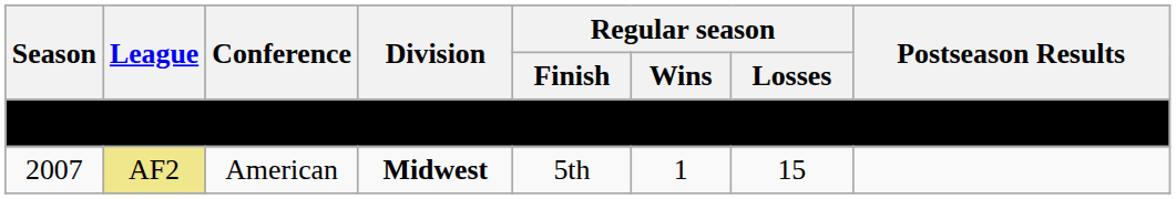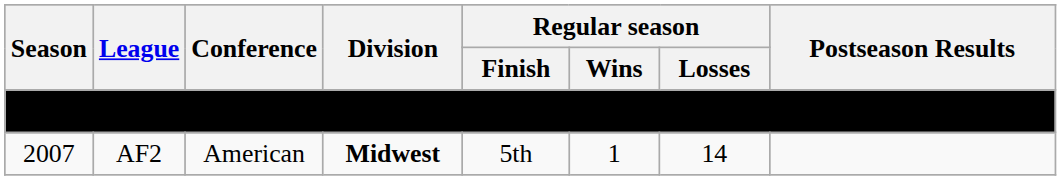2007 | League: khaki background -> no background
2007 | Regular season / Losses: 15 -> 14
